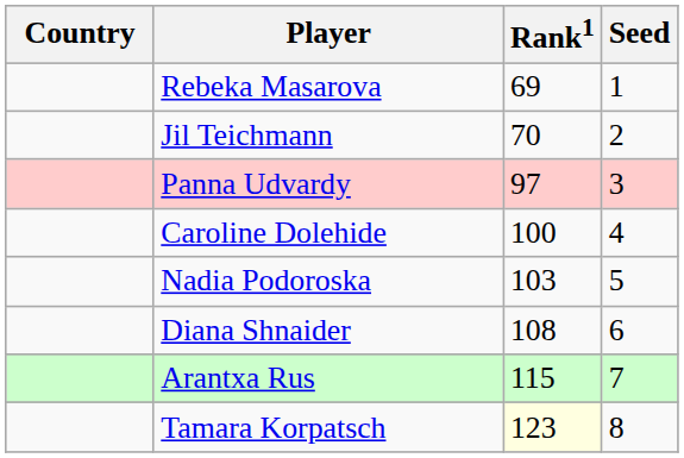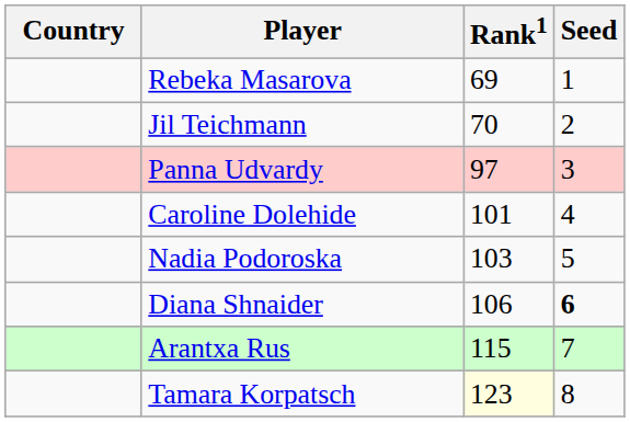Caroline Dolehide | Rank1: 100 -> 101
Diana Shnaider | Rank1: 108 -> 106
Diana Shnaider | Seed: normal -> bold
